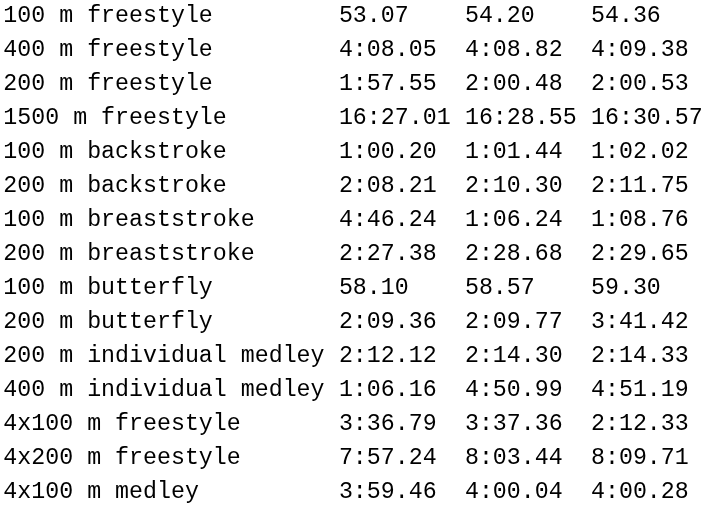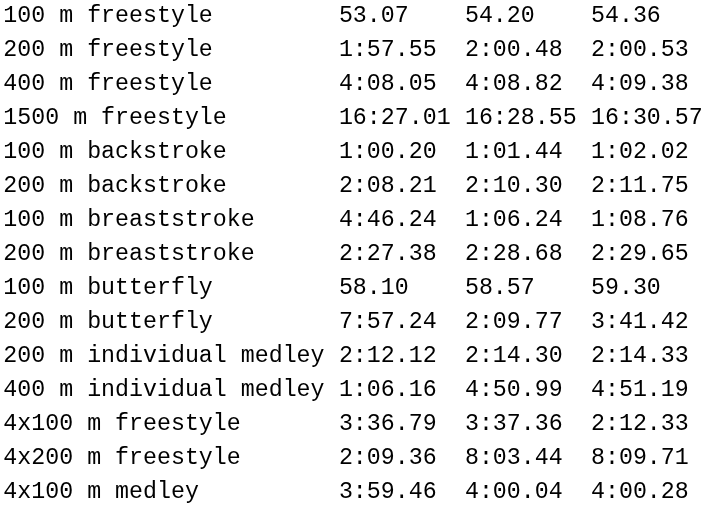rows swapped: 200 m freestyle <-> 400 m freestyle
200 m butterfly | column 3: 2:09.36 -> 7:57.24
4x200 m freestyle | column 3: 7:57.24 -> 2:09.36
